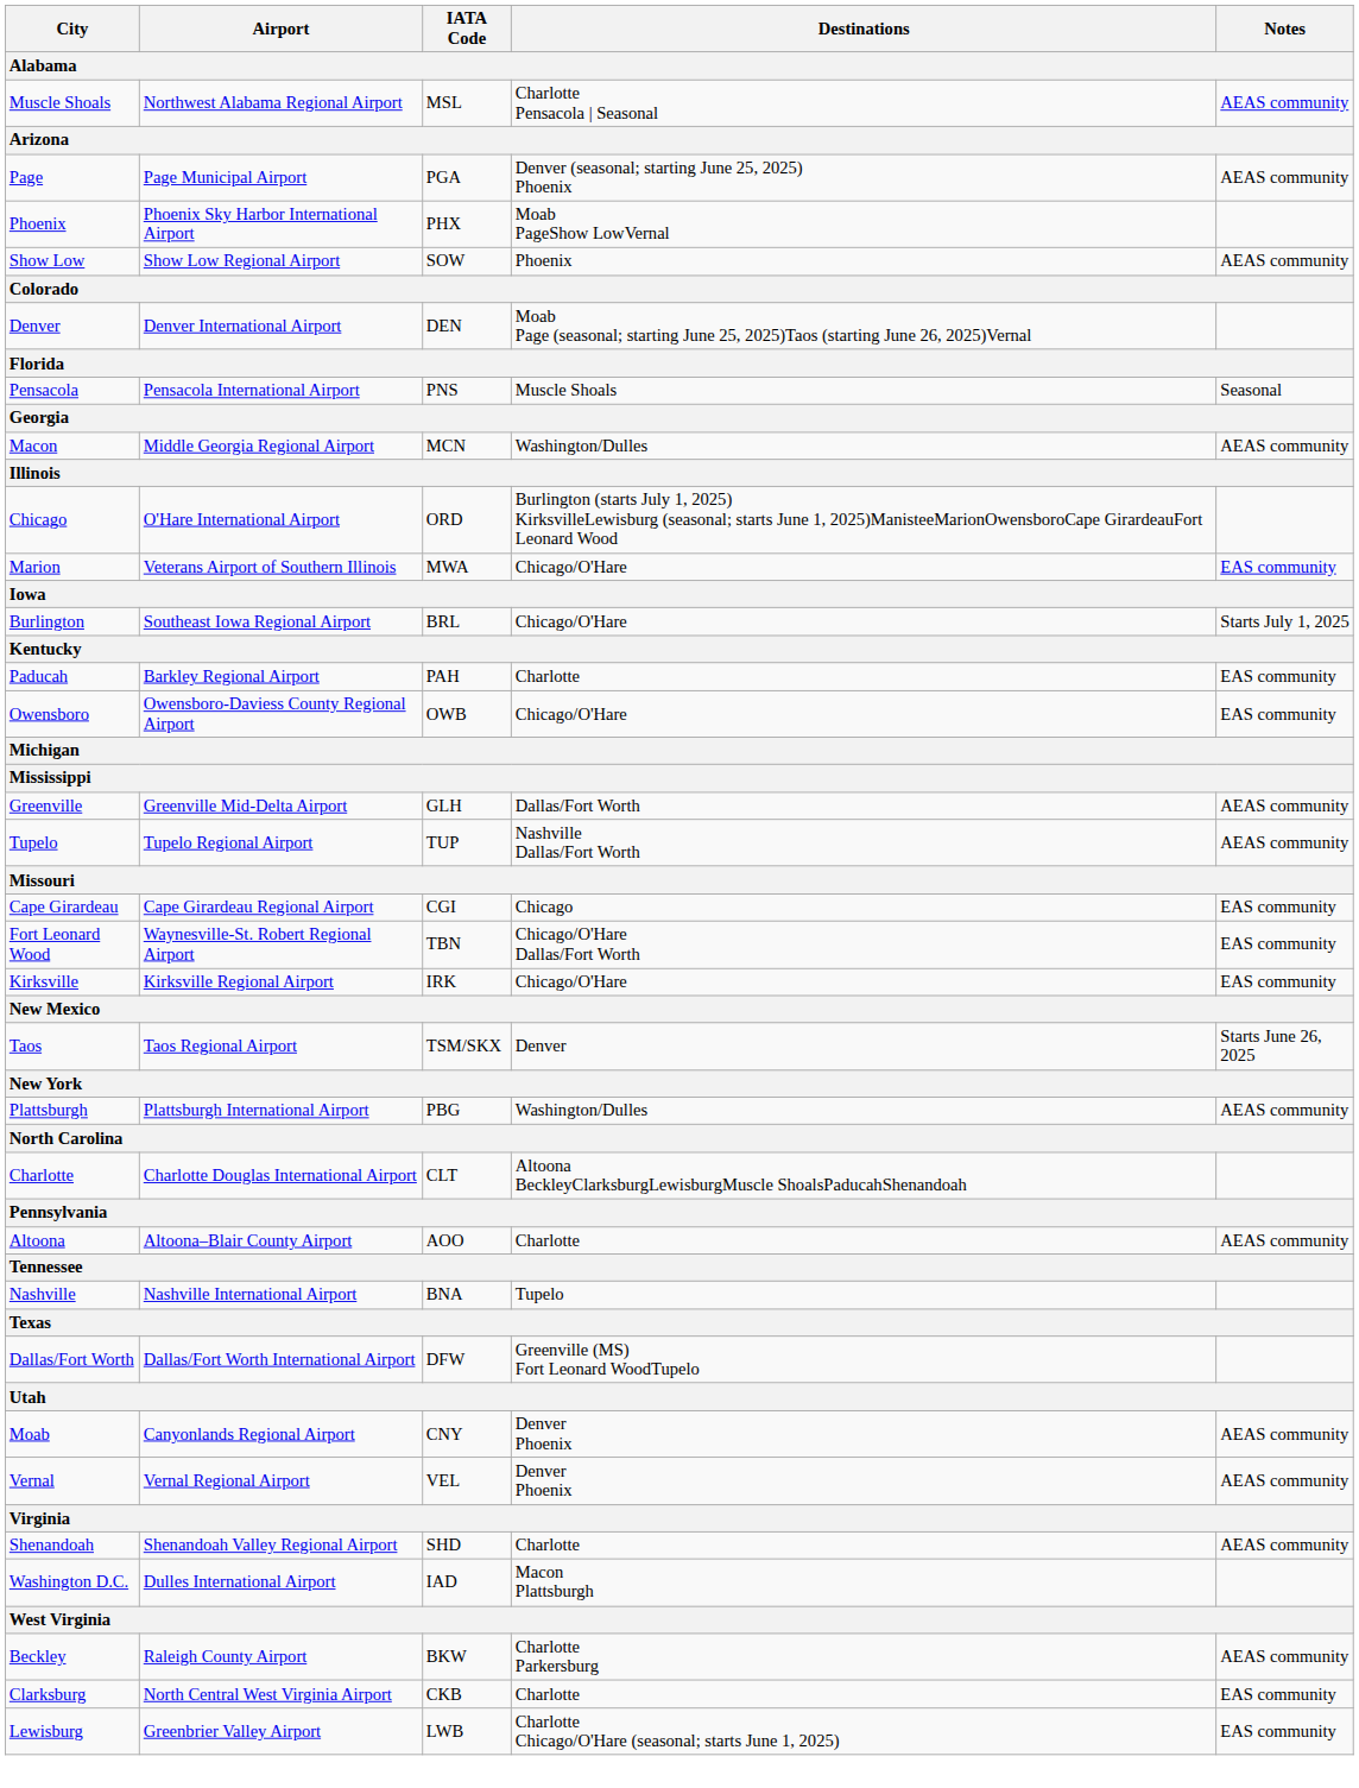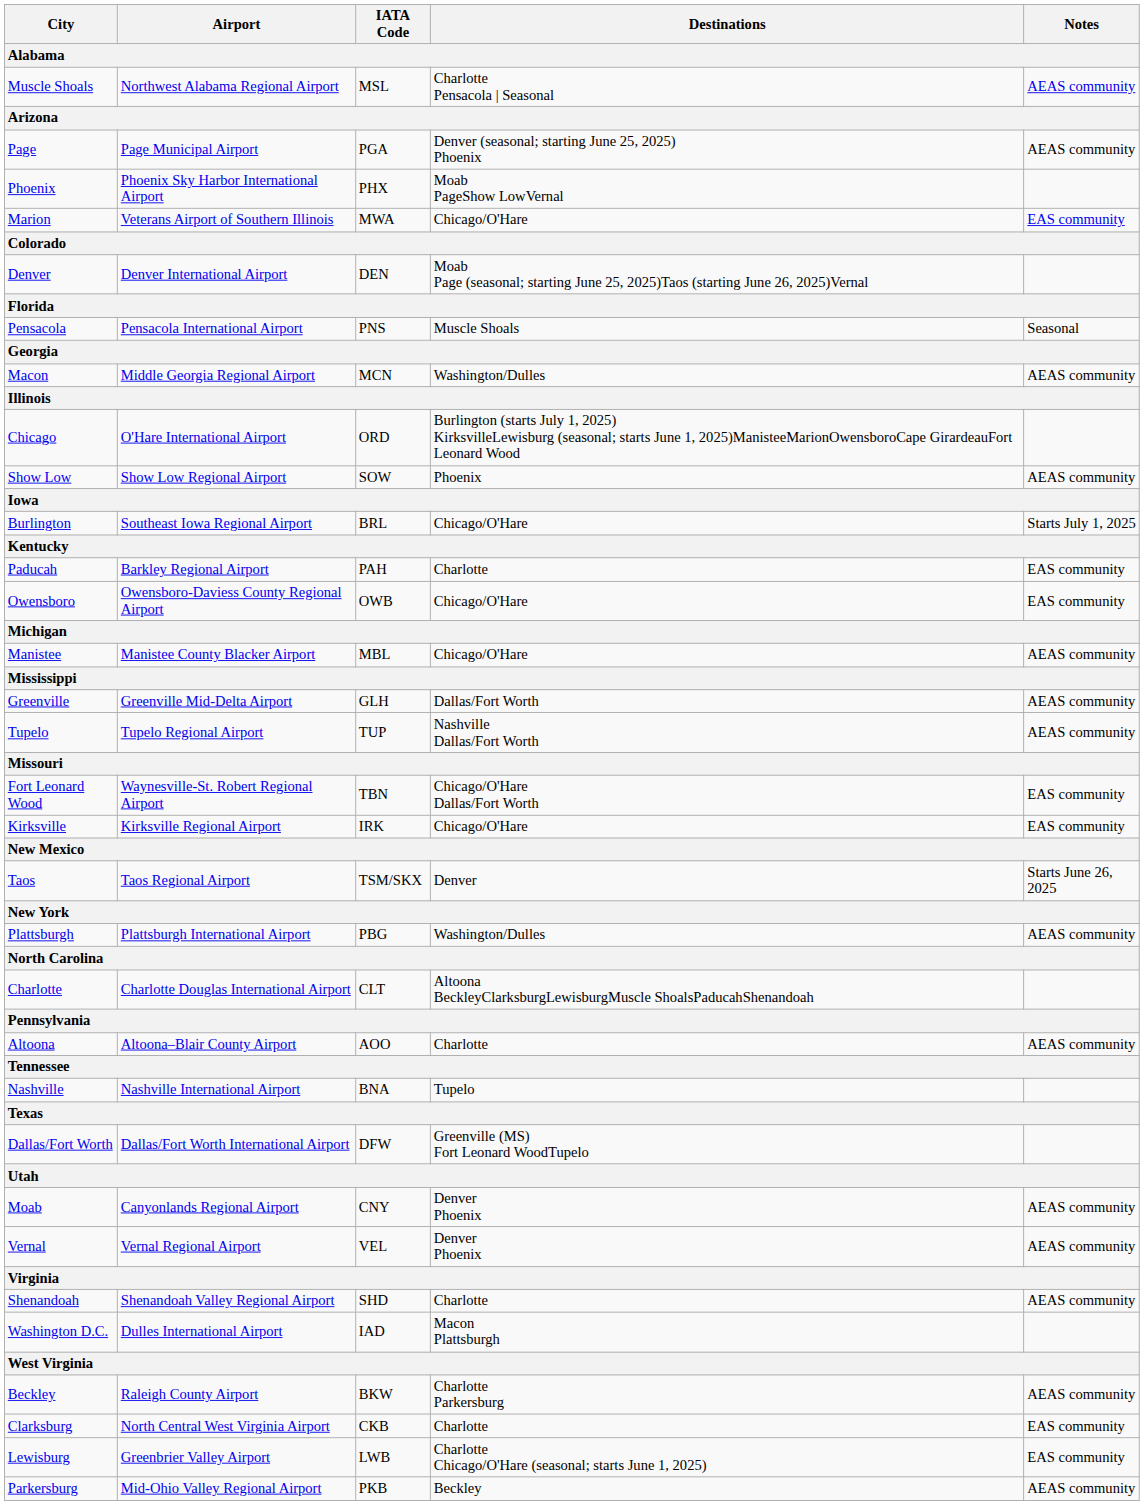rows swapped: Show Low <-> Marion
+ row: Manistee | Manistee County Blacker Airport | MBL | Chicago/O'Hare | AEAS community
- row: Cape Girardeau | Cape Girardeau Regional Airport | CGI | Chicago | EAS community
+ row: Parkersburg | Mid-Ohio Valley Regional Airport | PKB | Beckley | AEAS community
